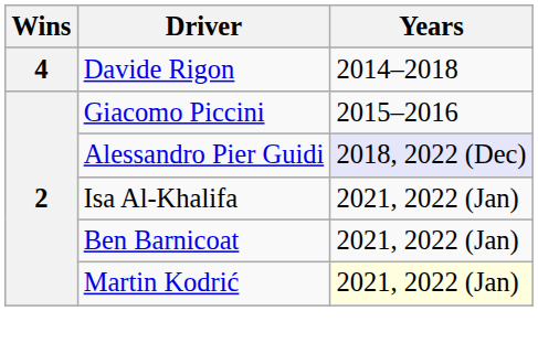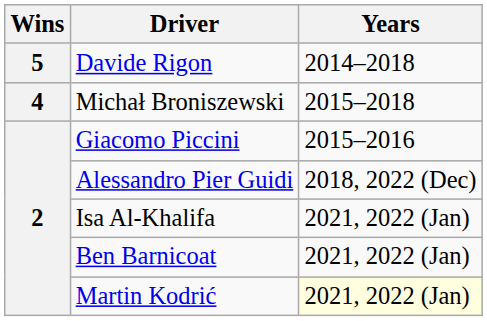Davide Rigon | Wins: 4 -> 5
+ row: 4 | Michał Broniszewski | 2015–2018
Alessandro Pier Guidi | Years: lavender background -> no background
